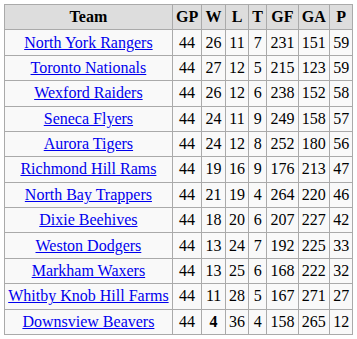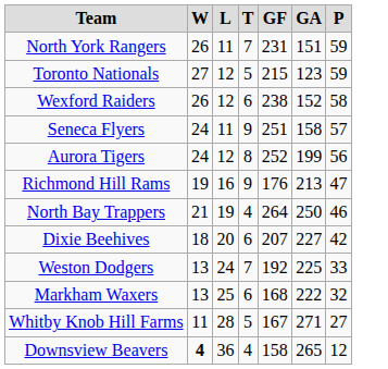- column: GP | 44 | 44 | 44 | 44 | 44 | 44 | 44 | 44 | 44 | 44 | 44 | 44
Seneca Flyers | GF: 249 -> 251
Aurora Tigers | GA: 180 -> 199
North Bay Trappers | GA: 220 -> 250
